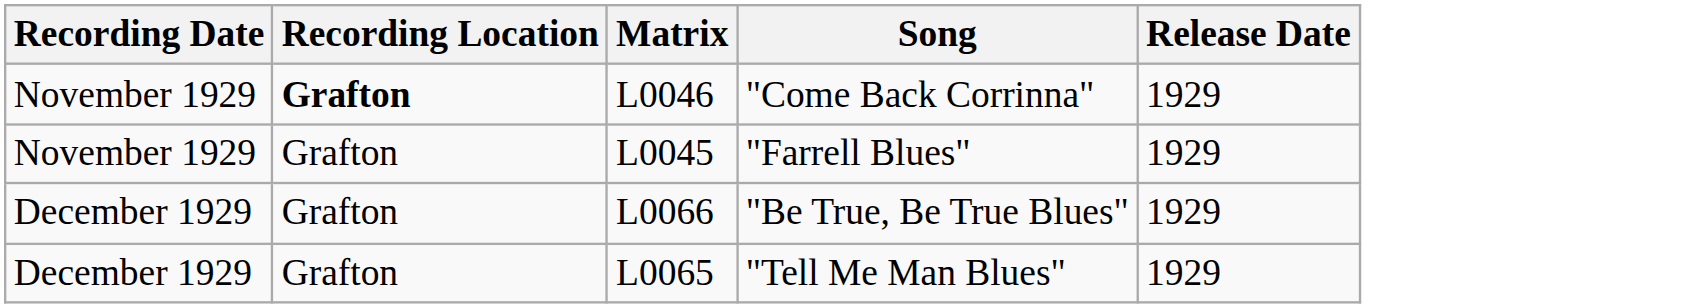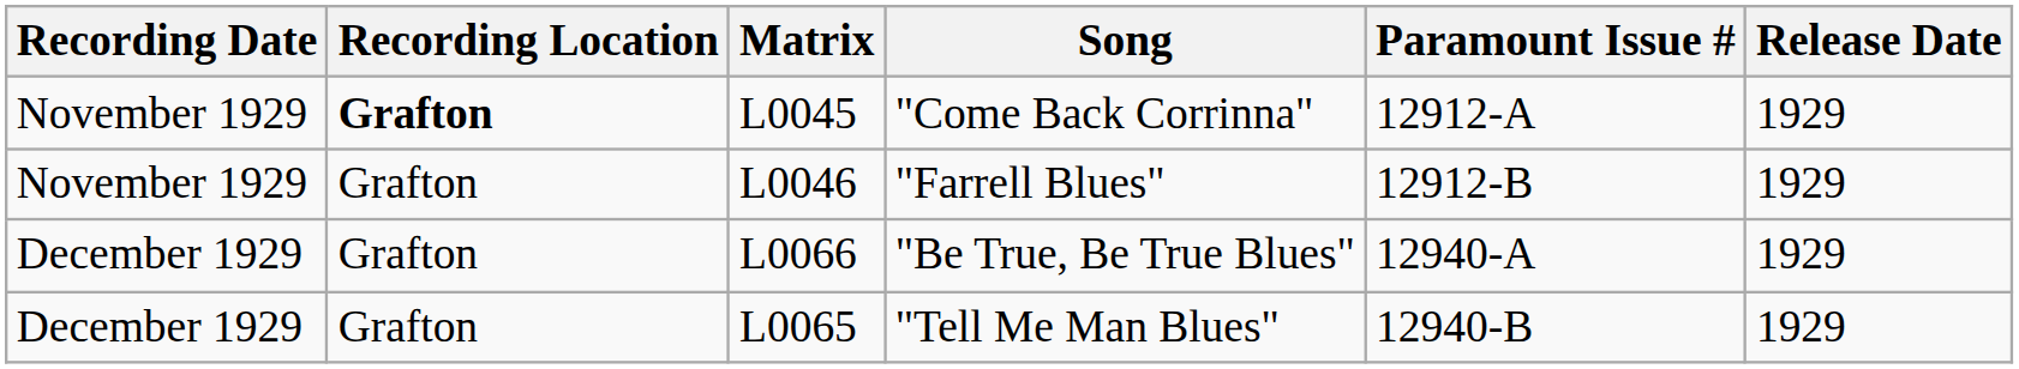+ column: Paramount Issue # | 12912-A | 12912-B | 12940-A | 12940-B
"Come Back Corrinna" | Matrix: L0046 -> L0045
"Farrell Blues" | Matrix: L0045 -> L0046
